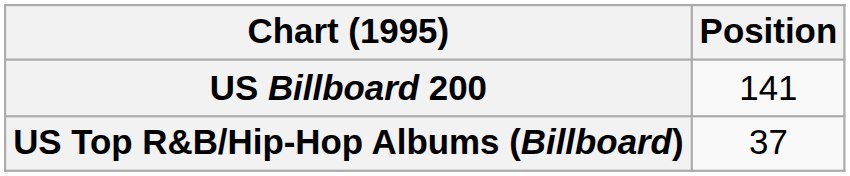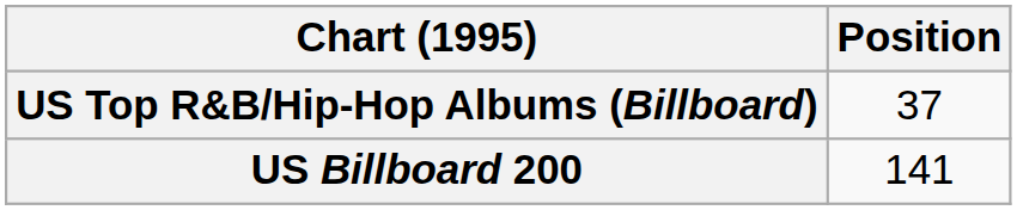rows swapped: US Billboard 200 <-> US Top R&B/Hip-Hop Albums (Billboard)
